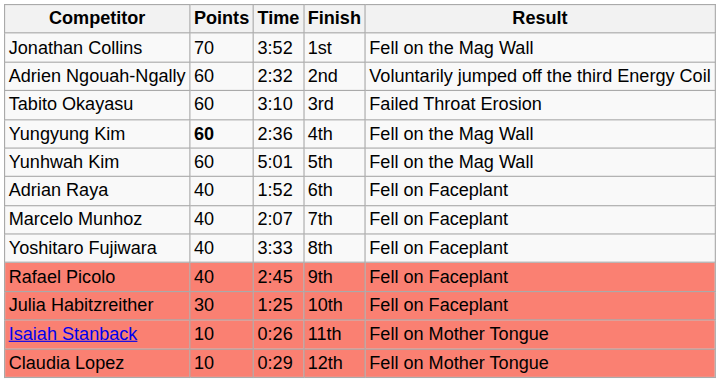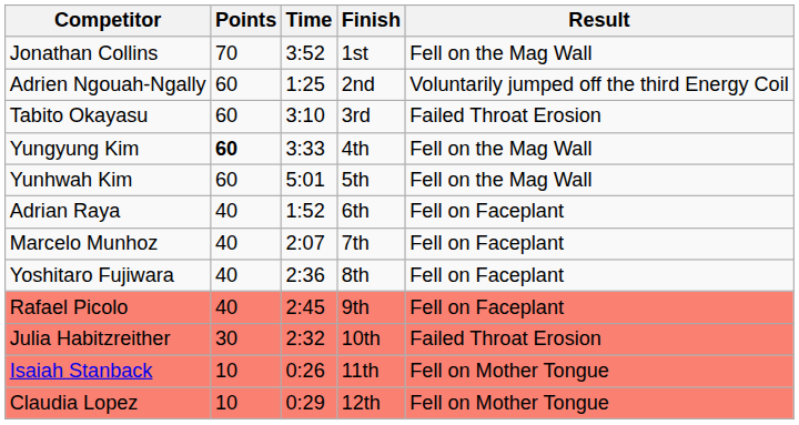Adrien Ngouah-Ngally | Time: 2:32 -> 1:25
Yungyung Kim | Time: 2:36 -> 3:33
Yoshitaro Fujiwara | Time: 3:33 -> 2:36
Julia Habitzreither | Time: 1:25 -> 2:32
Julia Habitzreither | Result: Fell on Faceplant -> Failed Throat Erosion
